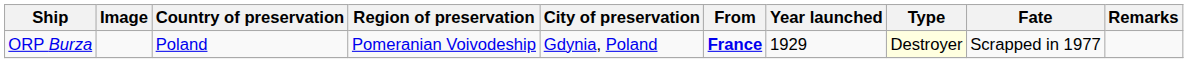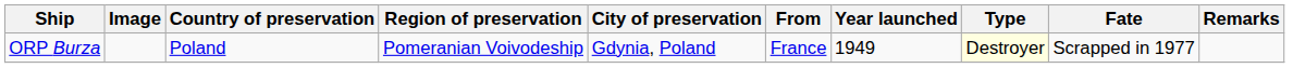ORP Burza | From: bold -> normal
ORP Burza | Year launched: 1929 -> 1949
